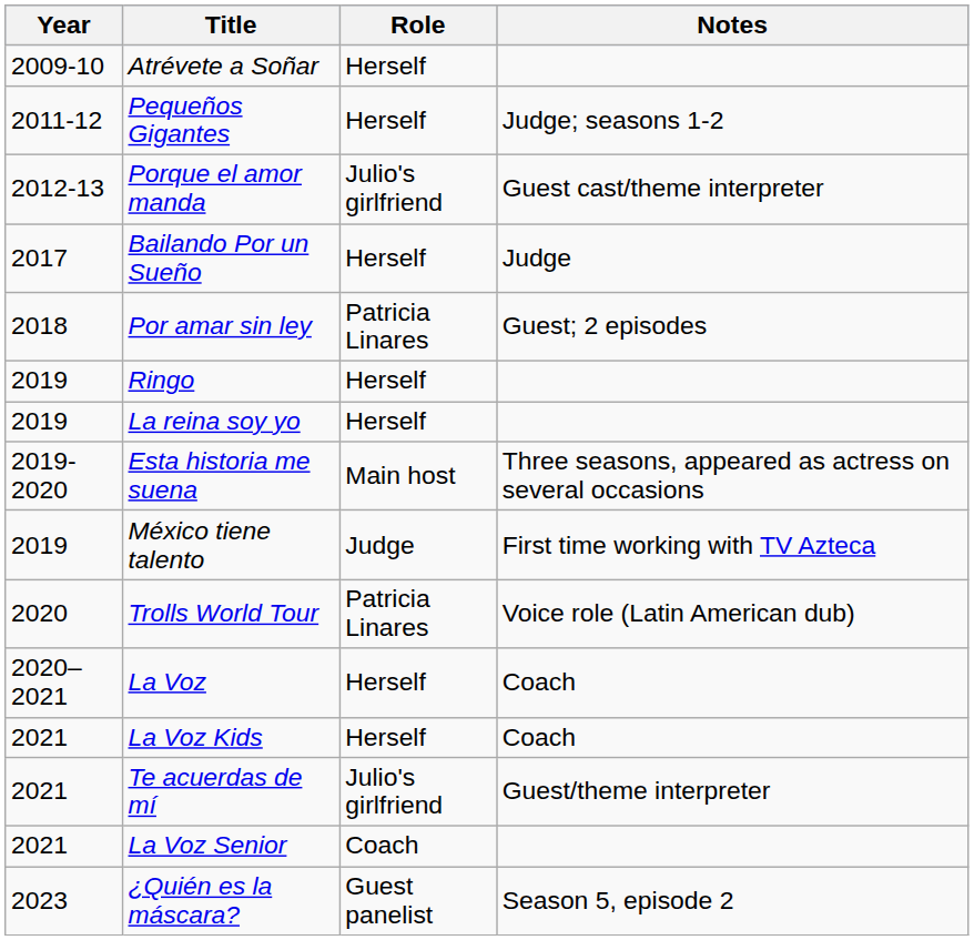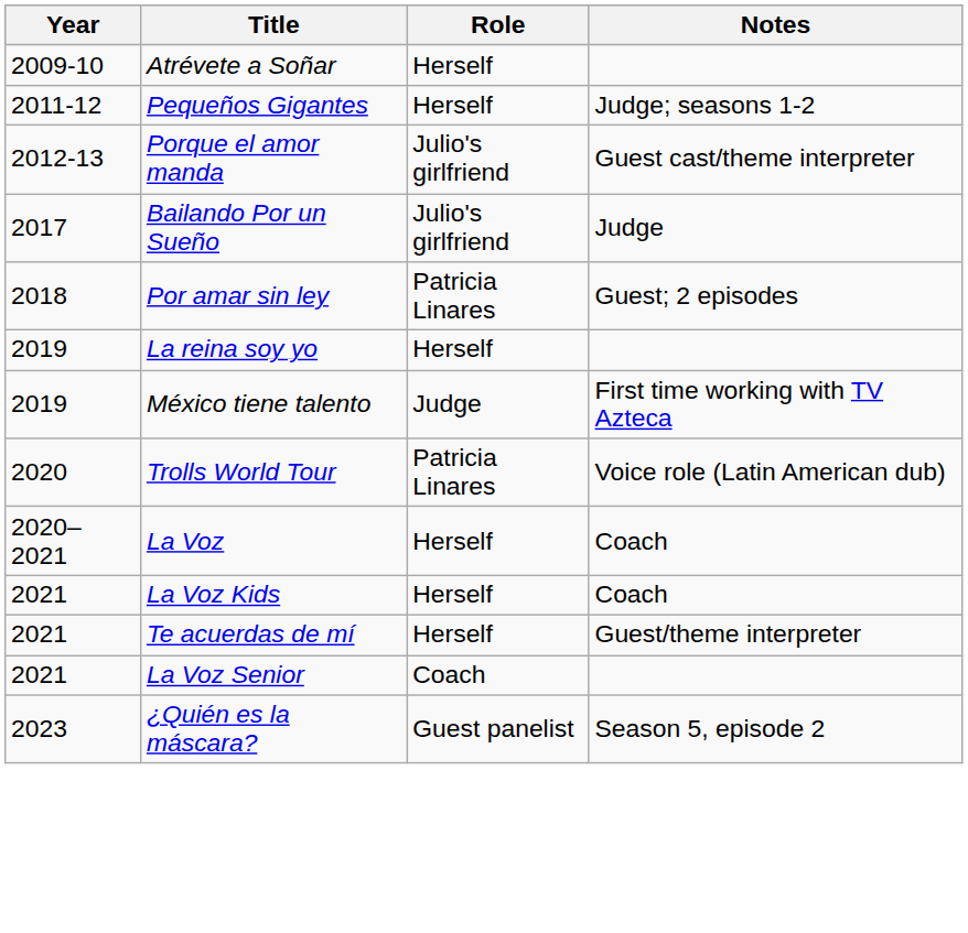Bailando Por un Sueño | Role: Herself -> Julio's girlfriend
- row: 2019 | Ringo | Herself
- row: 2019-2020 | Esta historia me suena | Main host | Three seasons, appeared as actress on several occasions
Te acuerdas de mí | Role: Julio's girlfriend -> Herself
